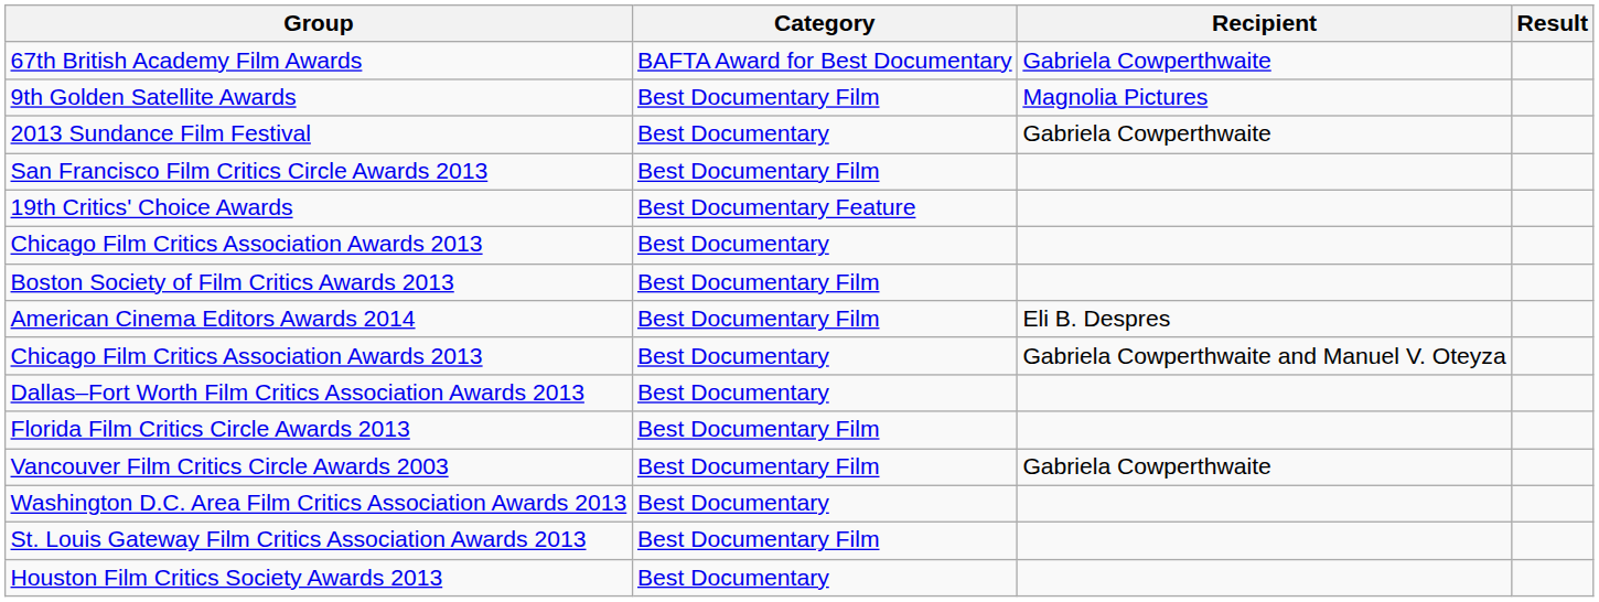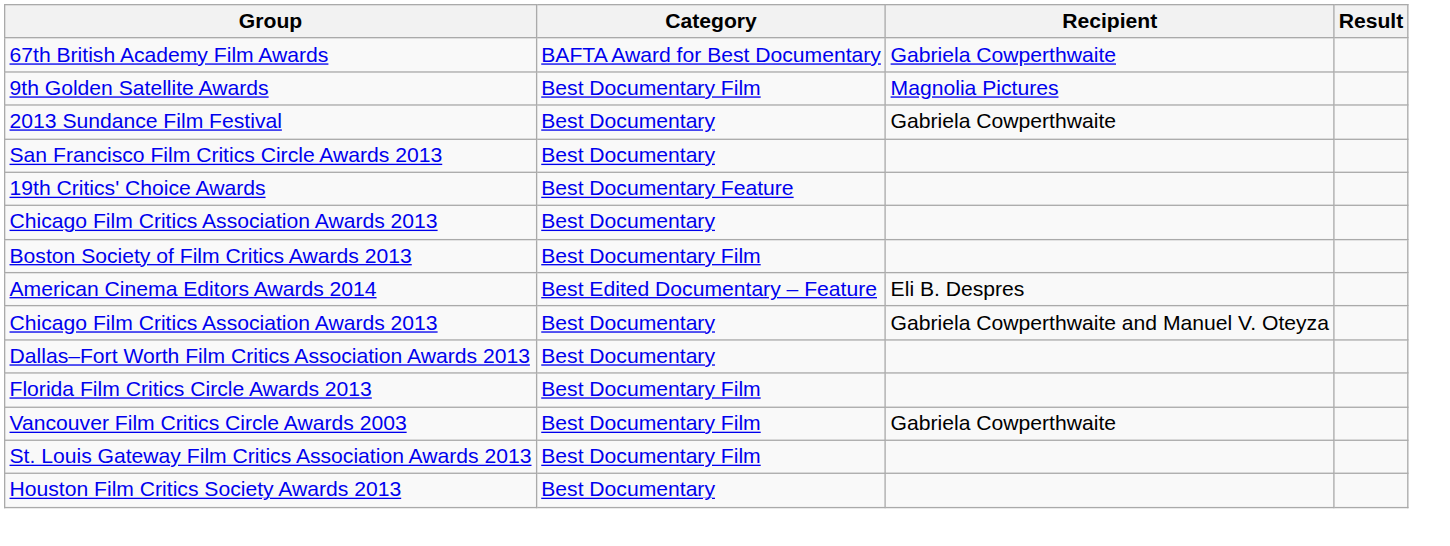San Francisco Film Critics Circle Awards 2013 | Category: Best Documentary Film -> Best Documentary
American Cinema Editors Awards 2014 | Category: Best Documentary Film -> Best Edited Documentary – Feature
- row: Washington D.C. Area Film Critics Association Awards 2013 | Best Documentary
